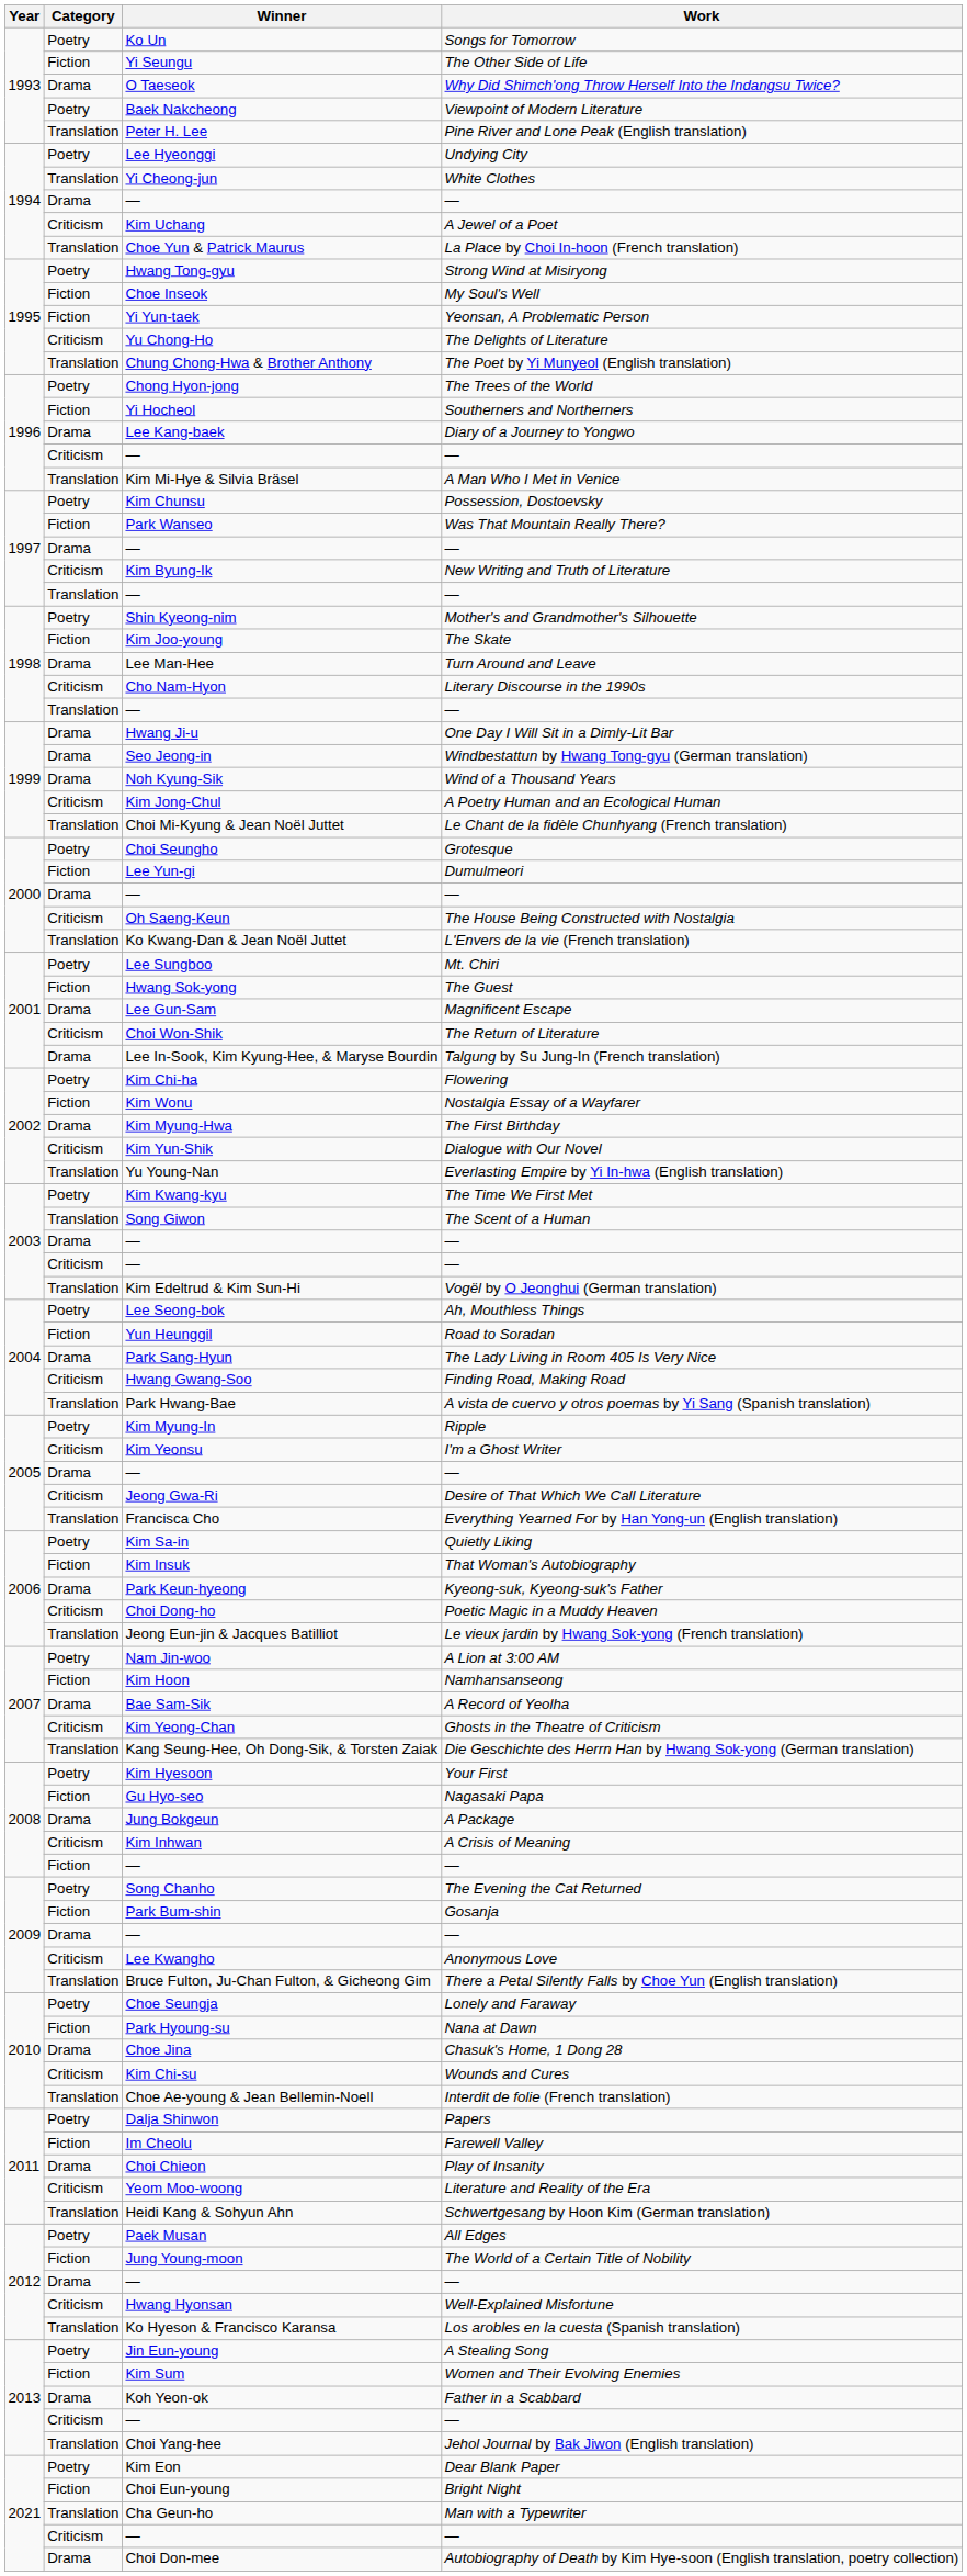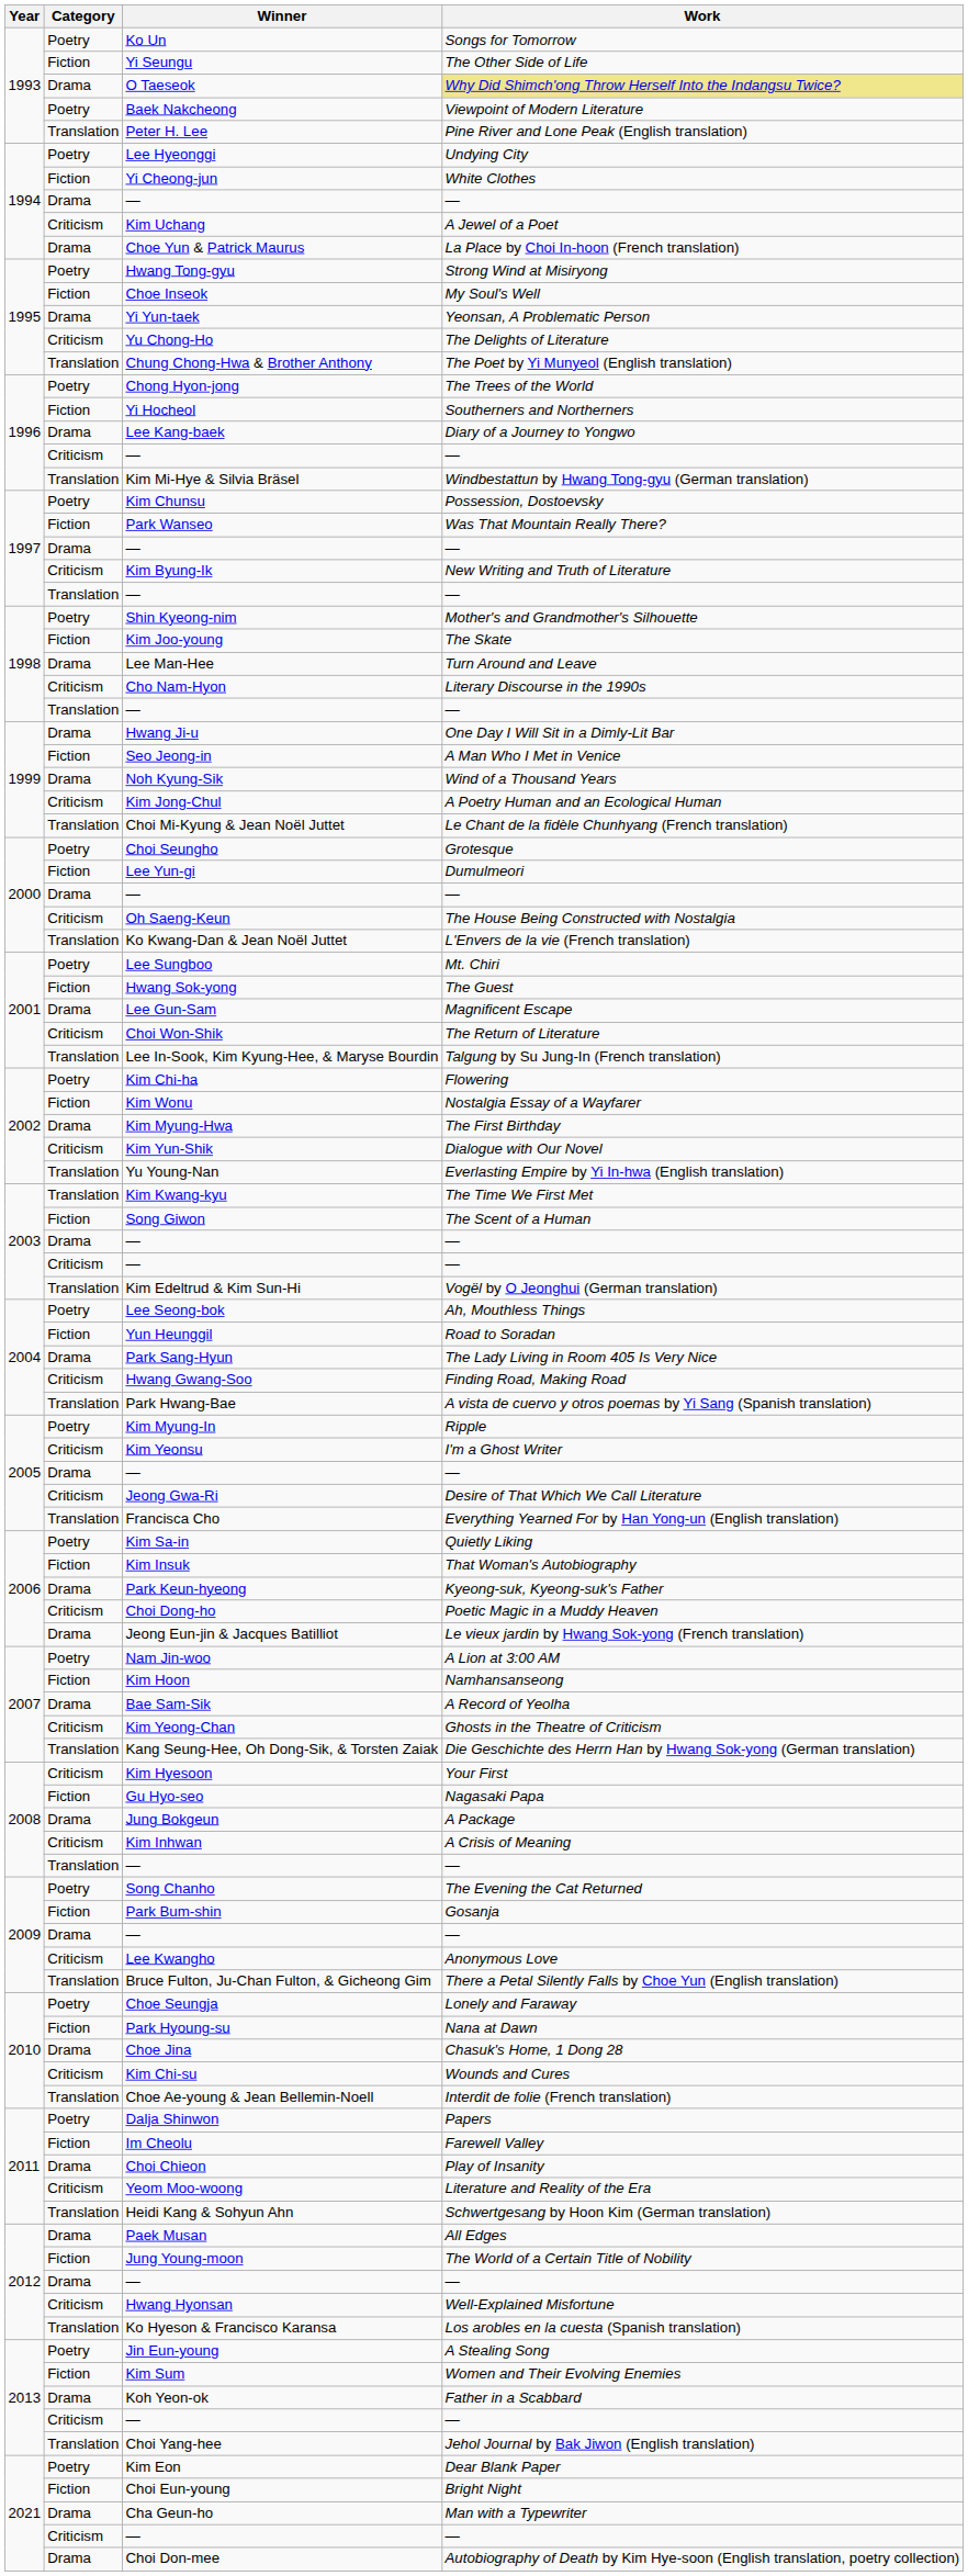O Taeseok | Work: no background -> khaki background
Yi Cheong-jun | Category: Translation -> Fiction
Choe Yun & Patrick Maurus | Category: Translation -> Drama
Yi Yun-taek | Category: Fiction -> Drama
Kim Mi-Hye & Silvia Bräsel | Work: A Man Who I Met in Venice -> Windbestattun by Hwang Tong-gyu (German translation)
Seo Jeong-in | Category: Drama -> Fiction
Seo Jeong-in | Work: Windbestattun by Hwang Tong-gyu (German translation) -> A Man Who I Met in Venice
Lee In-Sook, Kim Kyung-Hee, & Maryse Bourdin | Category: Drama -> Translation
Kim Kwang-kyu | Category: Poetry -> Translation
Song Giwon | Category: Translation -> Fiction
Jeong Eun-jin & Jacques Batilliot | Category: Translation -> Drama
Kim Hyesoon | Category: Poetry -> Criticism
2008 / — | Category: Fiction -> Translation
Paek Musan | Category: Poetry -> Drama
Cha Geun-ho | Category: Translation -> Drama
